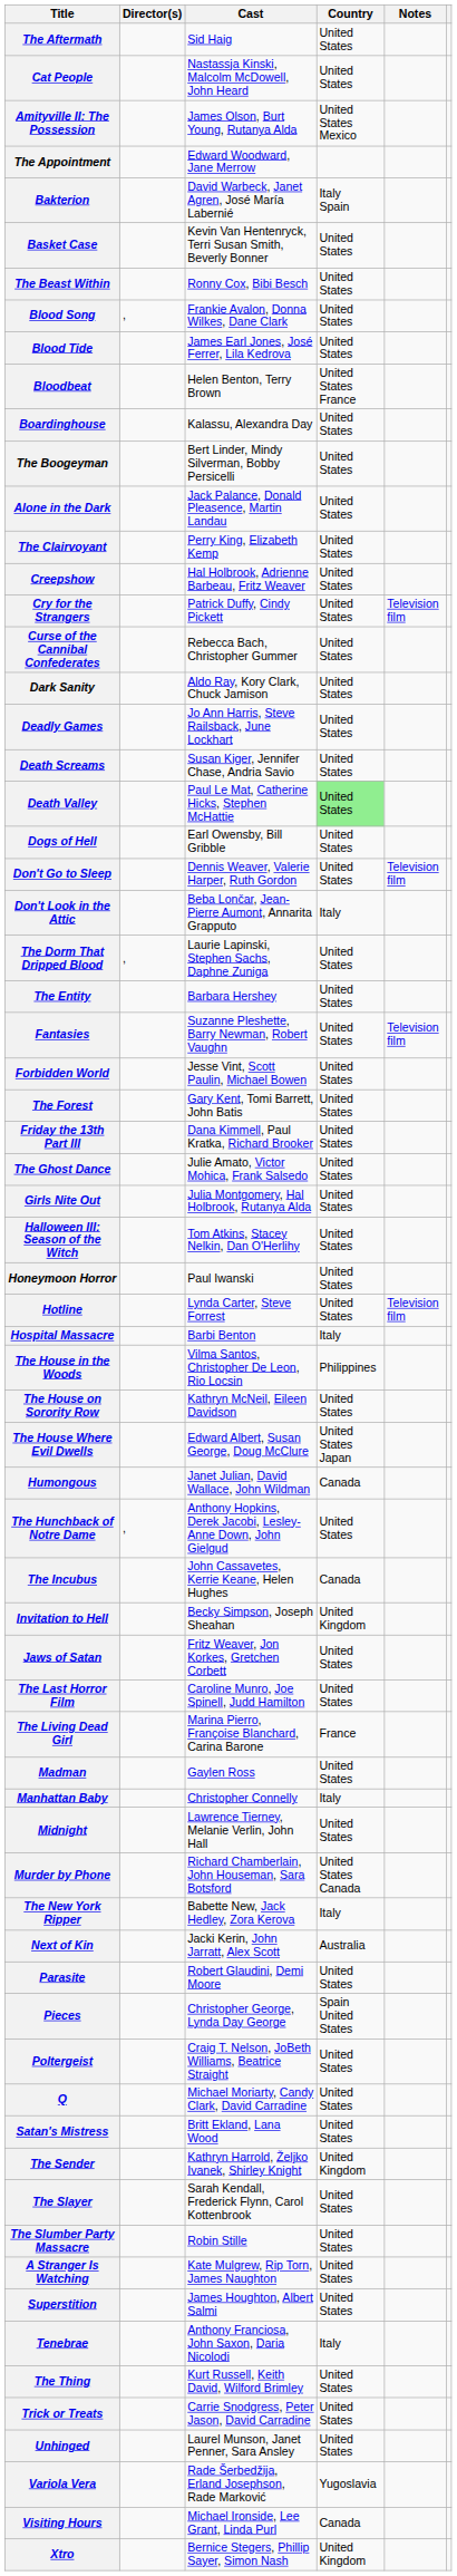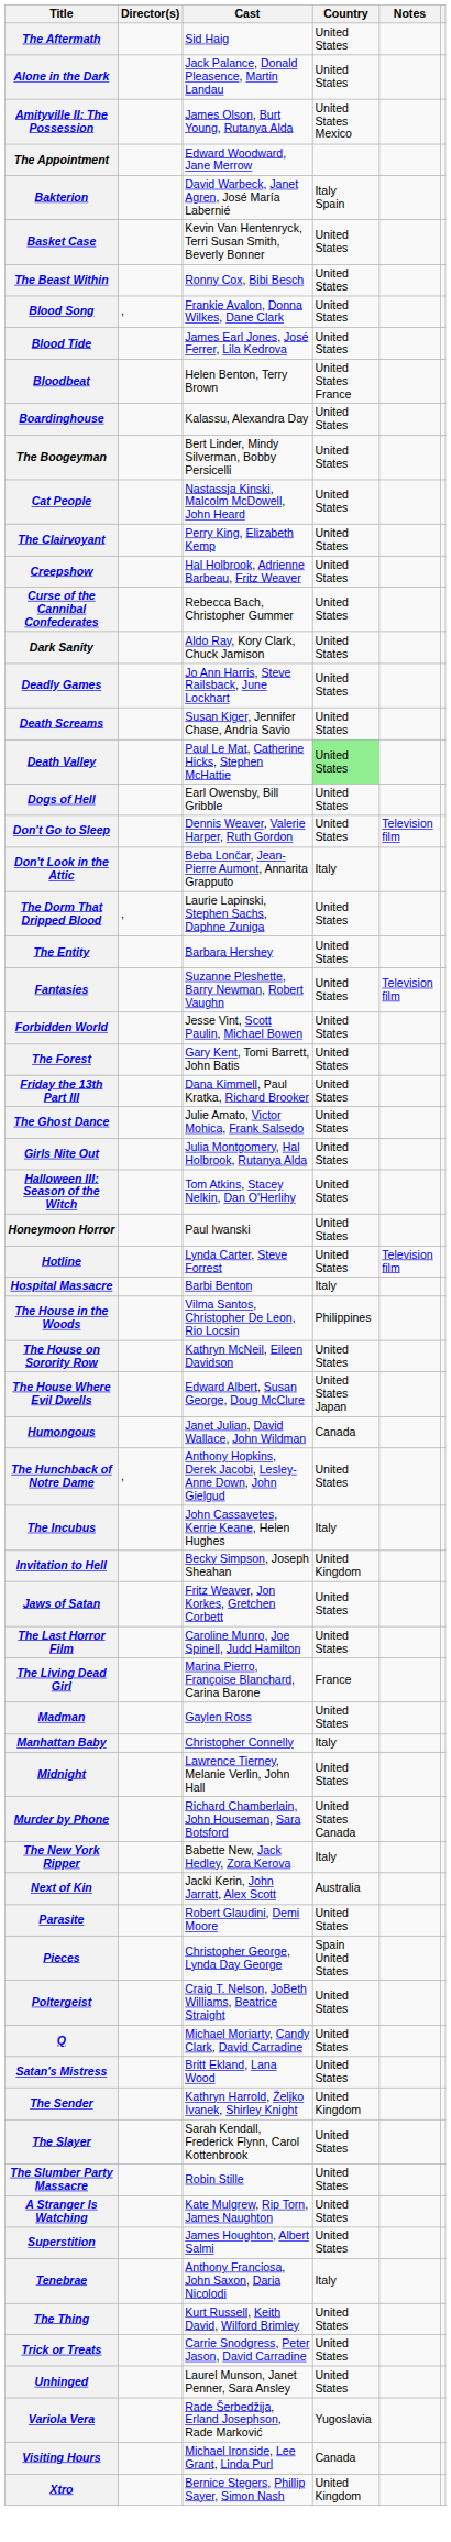rows swapped: Alone in the Dark <-> Cat People
- row: Cry for the Strangers | Patrick Duffy, Cindy Pickett | United States | Television film
The Incubus | Country: Canada -> Italy
